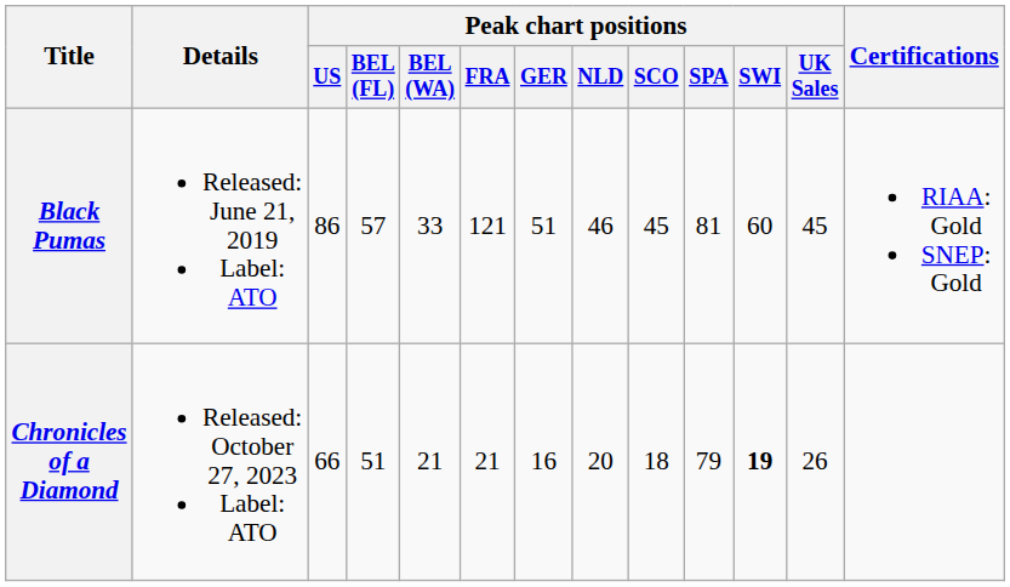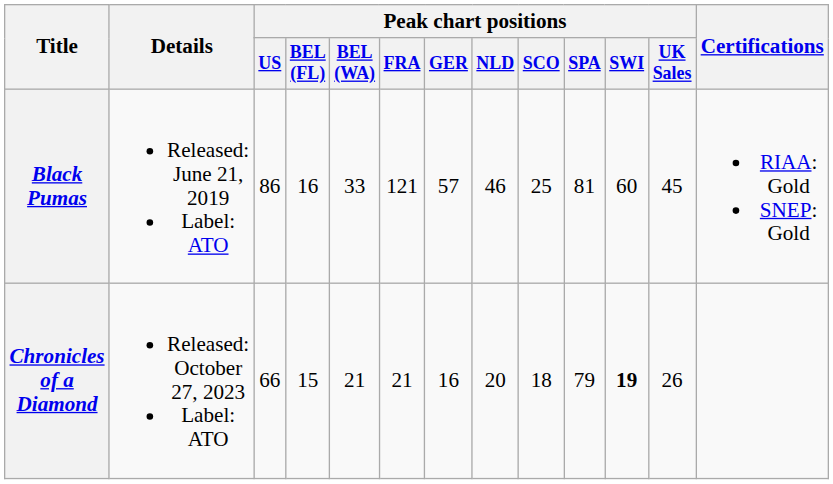Black Pumas | Peak chart positions / BEL (FL): 57 -> 16
Black Pumas | Peak chart positions / GER: 51 -> 57
Black Pumas | Peak chart positions / SCO: 45 -> 25
Chronicles of a Diamond | Peak chart positions / BEL (FL): 51 -> 15
